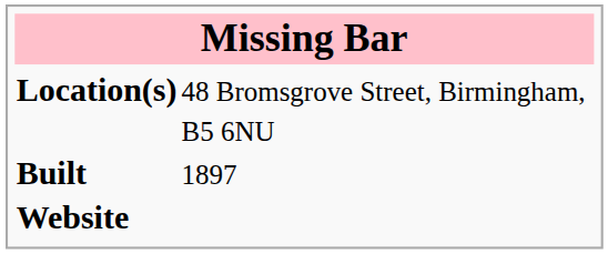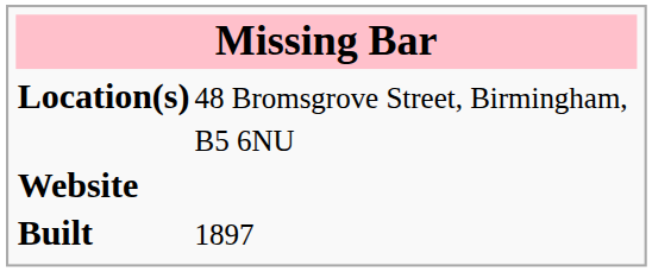rows swapped: Built <-> Website
